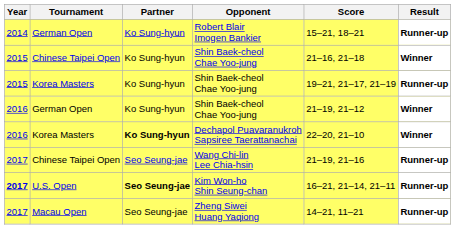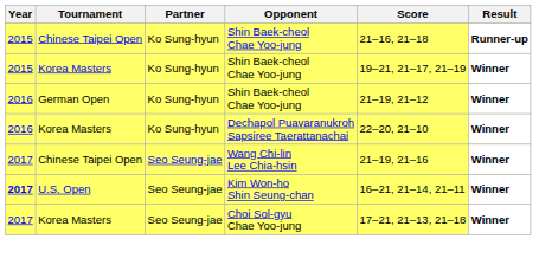- row: 2014 | German Open | Ko Sung-hyun | Robert Blair Imogen Bankier | 15–21, 18–21 | Runner-up
Chinese Taipei Open / Shin Baek-cheol Chae Yoo-jung | Result: Winner -> Runner-up
Korea Masters / Shin Baek-cheol Chae Yoo-jung | Result: Runner-up -> Winner
Dechapol Puavaranukroh Sapsiree Taerattanachai | Partner: bold -> normal
Wang Chi-lin Lee Chia-hsin | Result: Runner-up -> Winner
Kim Won-ho Shin Seung-chan | Partner: bold -> normal
Kim Won-ho Shin Seung-chan | Result: Runner-up -> Winner
- row: 2017 | Macau Open | Seo Seung-jae | Zheng Siwei Huang Yaqiong | 14–21, 11–21 | Runner-up
+ row: 2017 | Korea Masters | Seo Seung-jae | Choi Sol-gyu Chae Yoo-jung | 17–21, 21–13, 21–18 | Winner
